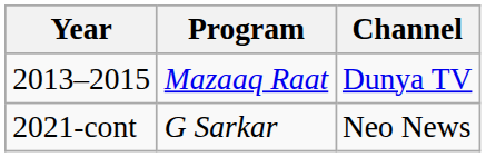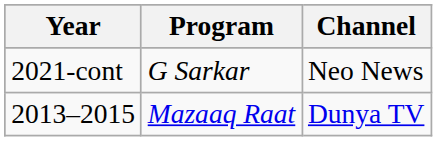rows swapped: 2013–2015 <-> 2021-cont
